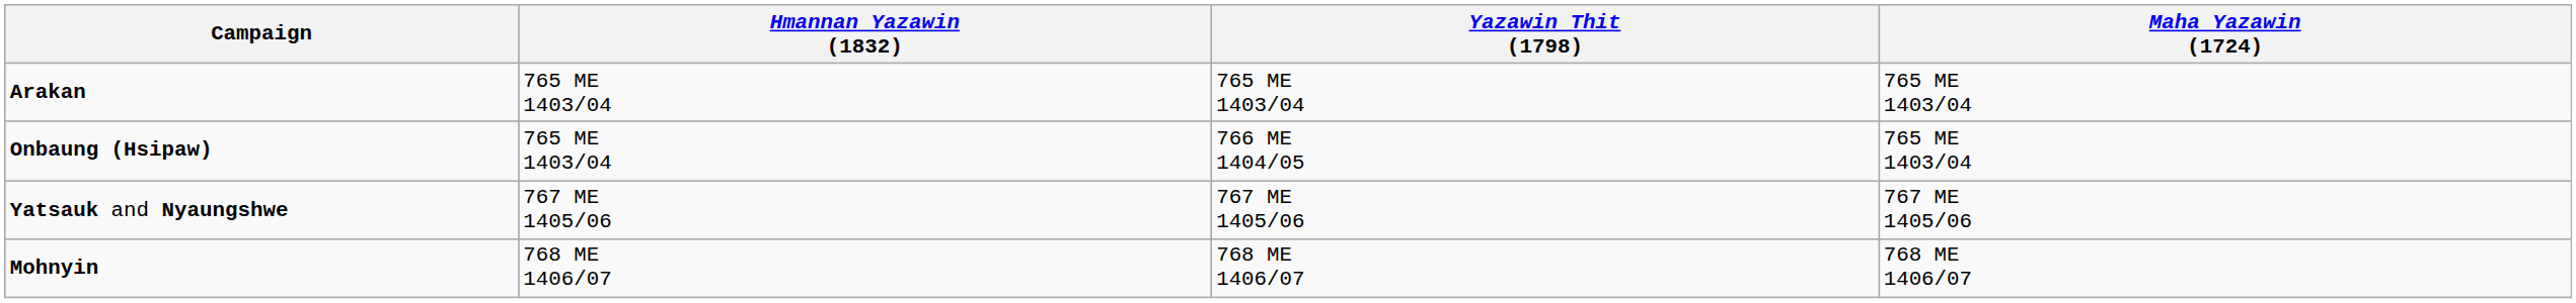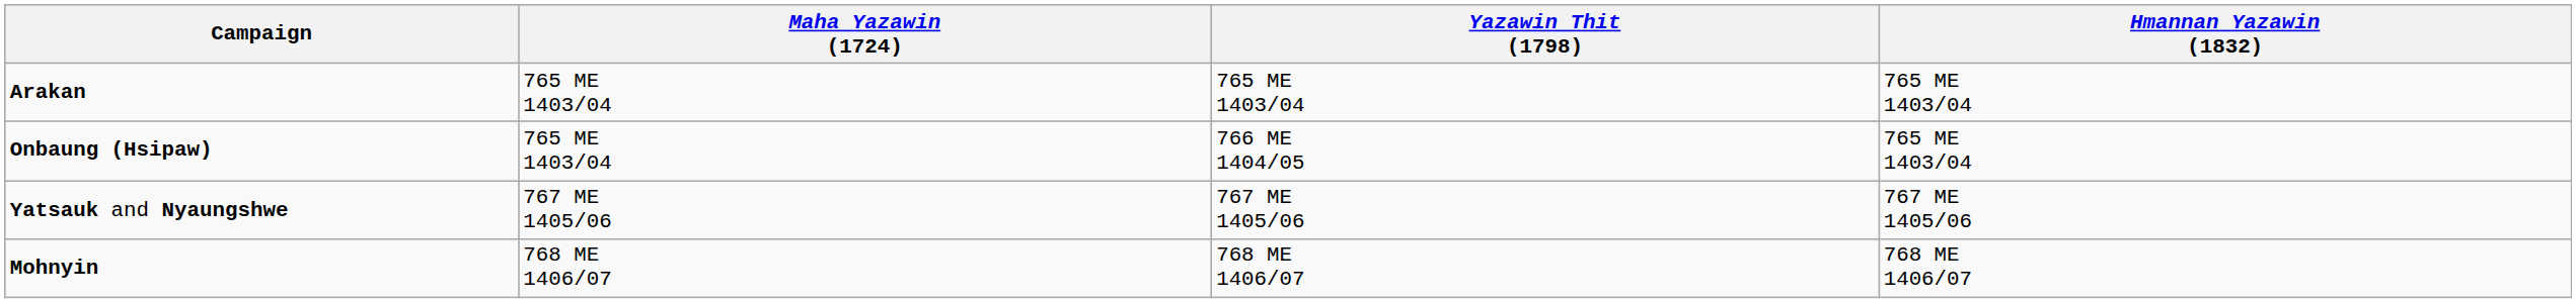columns swapped: Maha Yazawin (1724) <-> Hmannan Yazawin (1832)
